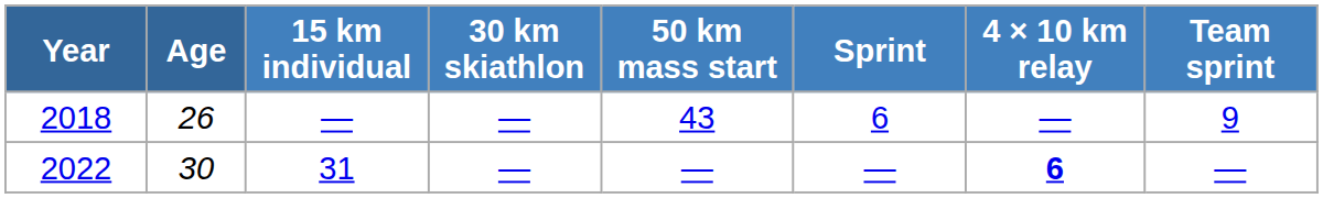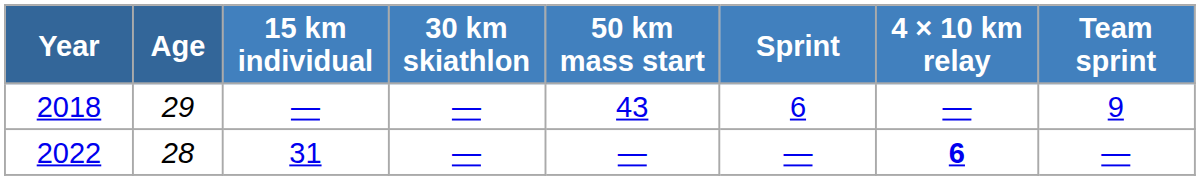2018 | Age: 26 -> 29
2022 | Age: 30 -> 28
